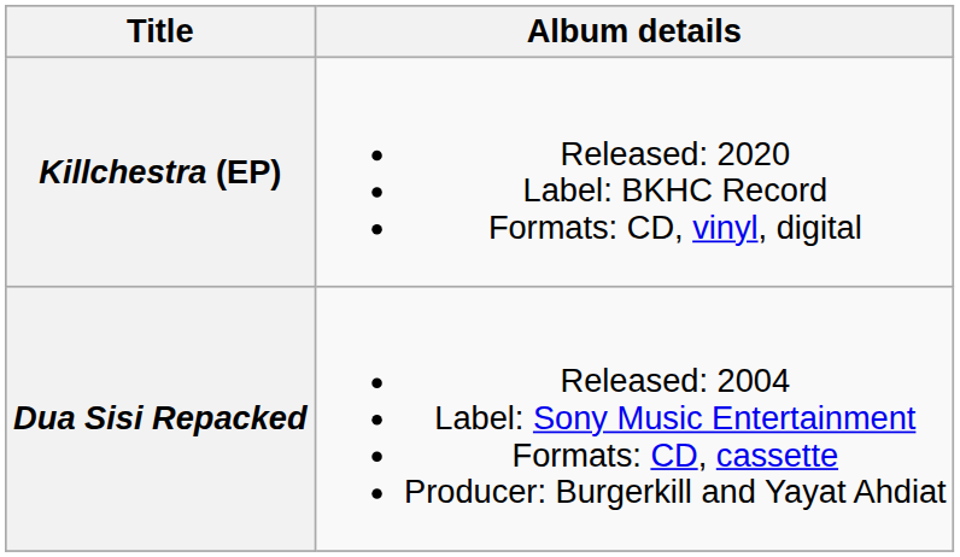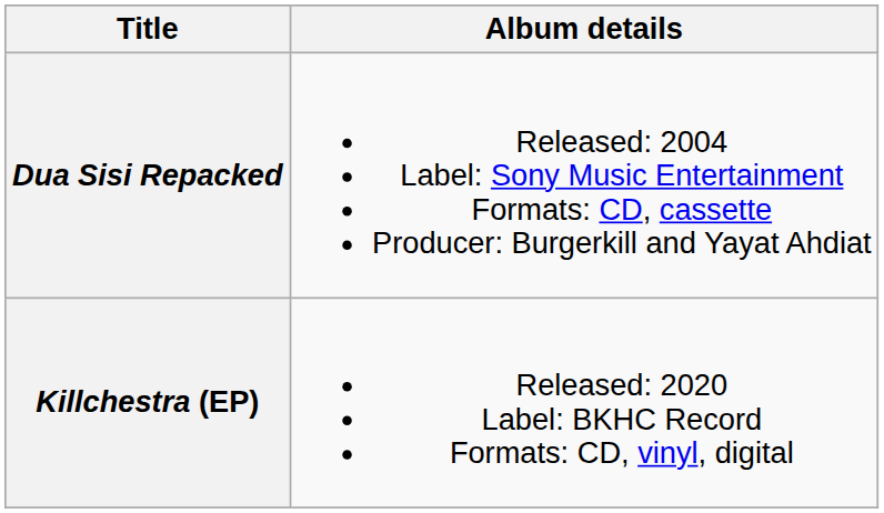rows swapped: Dua Sisi Repacked <-> Killchestra (EP)
